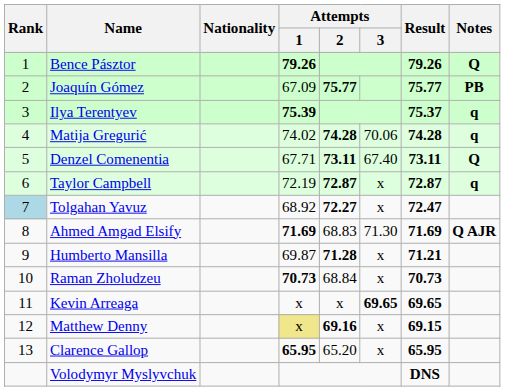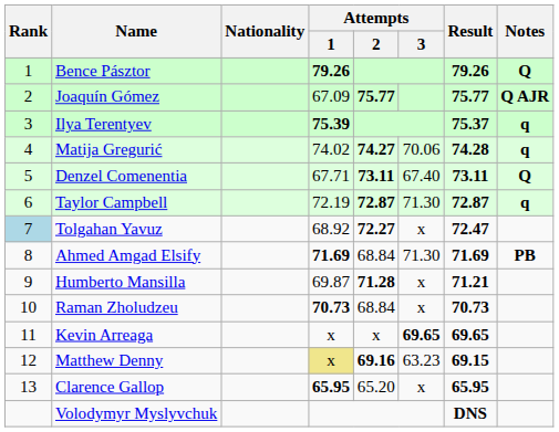Joaquín Gómez | Notes: PB -> Q AJR
Matija Gregurić | Attempts / 2: 74.28 -> 74.27
Taylor Campbell | Attempts / 3: x -> 71.30
Ahmed Amgad Elsify | Attempts / 2: 68.83 -> 68.84
Ahmed Amgad Elsify | Notes: Q AJR -> PB
Matthew Denny | Attempts / 3: x -> 63.23
